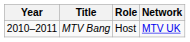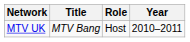columns swapped: Year <-> Network
